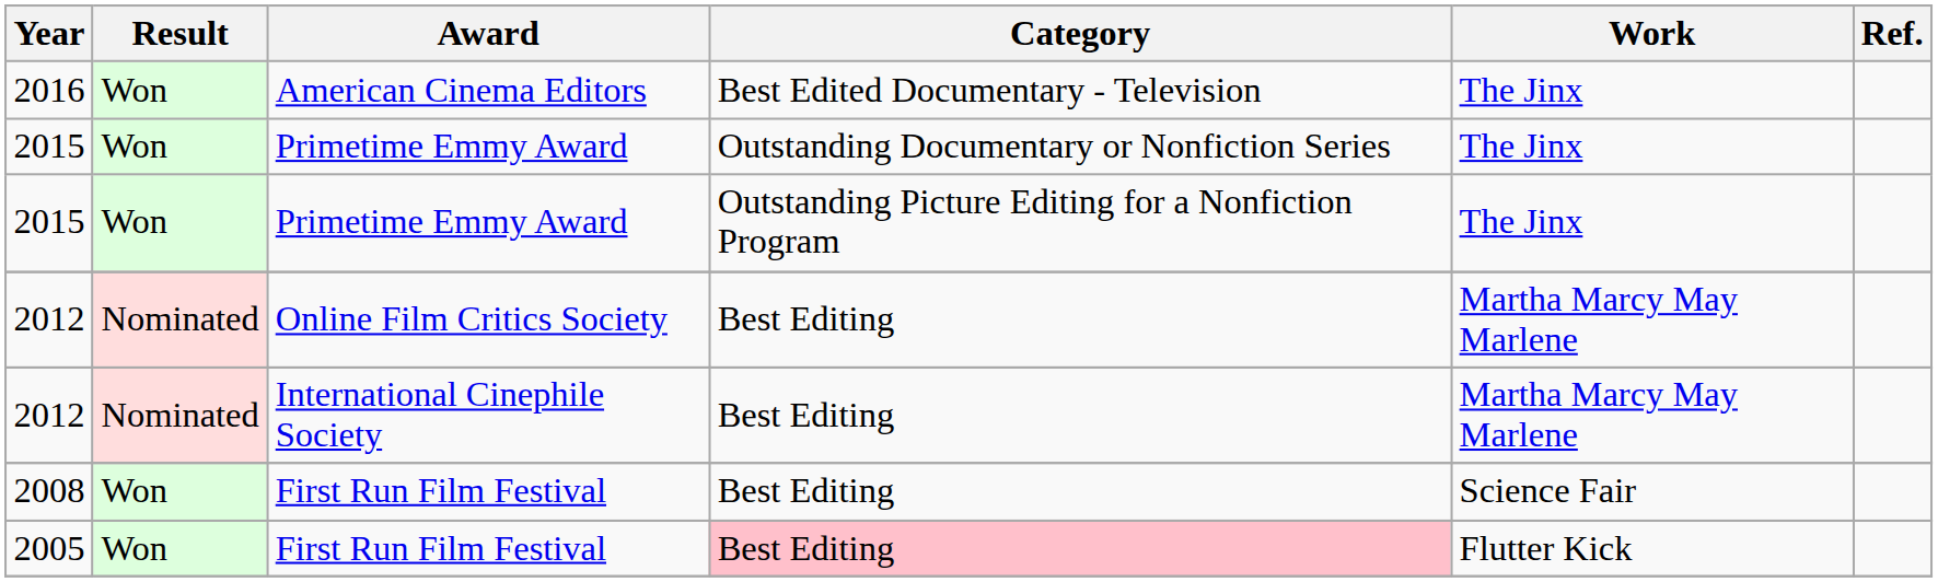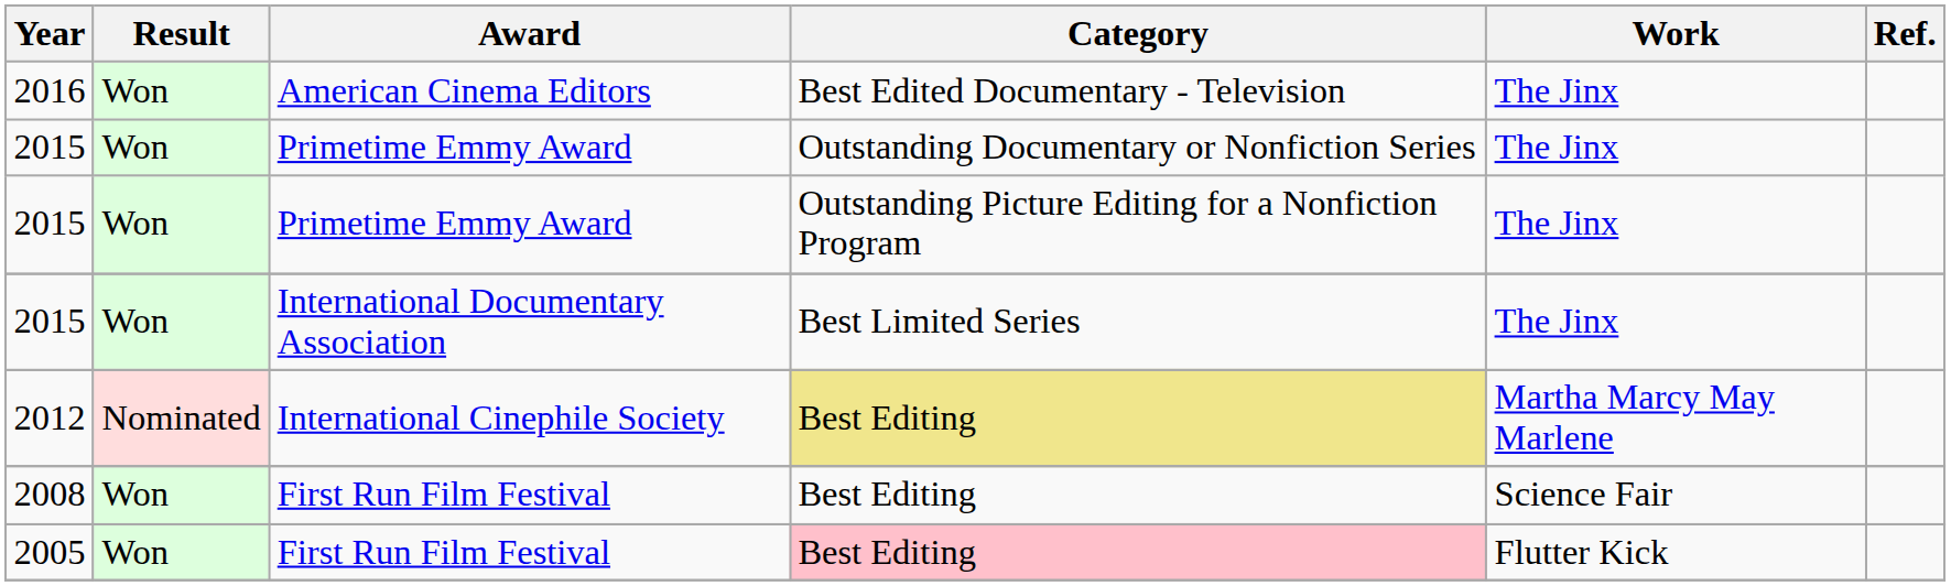+ row: 2015 | Won | International Documentary Association | Best Limited Series | The Jinx
- row: 2012 | Nominated | Online Film Critics Society | Best Editing | Martha Marcy May Marlene
International Cinephile Society | Category: no background -> khaki background
